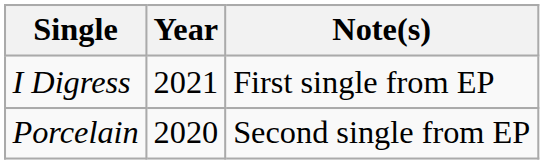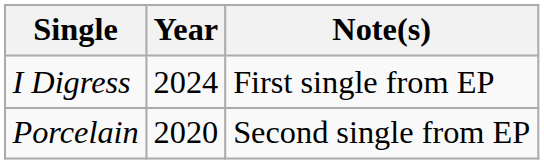I Digress | Year: 2021 -> 2024
